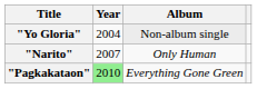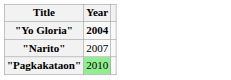- column: Album | Non-album single | Only Human | Everything Gone Green
"Yo Gloria" | Year: normal -> bold
